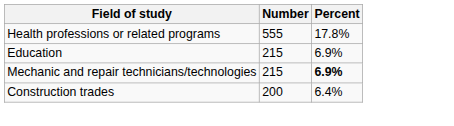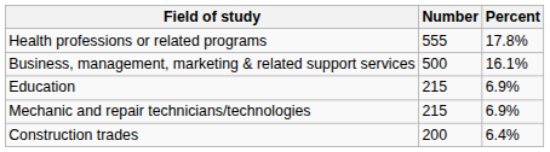+ row: Business, management, marketing & related support services | 500 | 16.1%
Mechanic and repair technicians/technologies | Percent: bold -> normal
